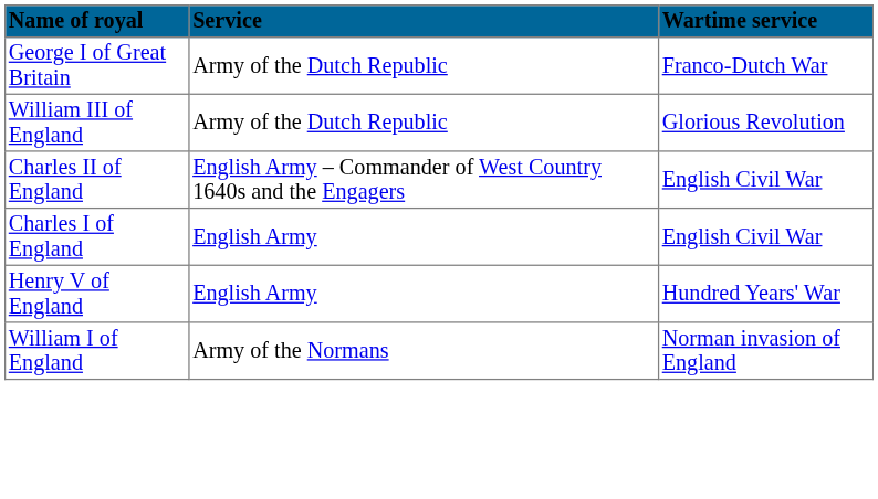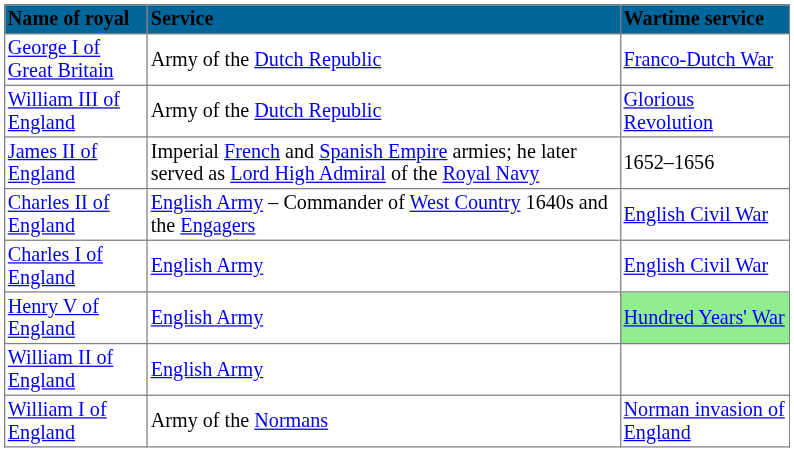+ row: James II of England | Imperial French and Spanish Empire armies; he later served as Lord High Admiral of the Royal Navy | 1652–1656
Henry V of England | Wartime service: no background -> lightgreen background
+ row: William II of England | English Army
